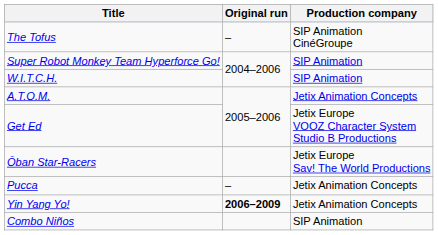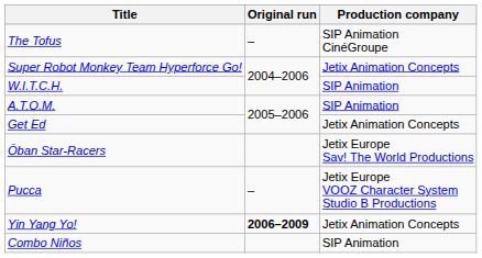Super Robot Monkey Team Hyperforce Go! | Production company: SIP Animation -> Jetix Animation Concepts
A.T.O.M. | Production company: Jetix Animation Concepts -> SIP Animation
Get Ed | Production company: Jetix Europe VOOZ Character System Studio B Productions -> Jetix Animation Concepts
Pucca | Production company: Jetix Animation Concepts -> Jetix Europe VOOZ Character System Studio B Productions
